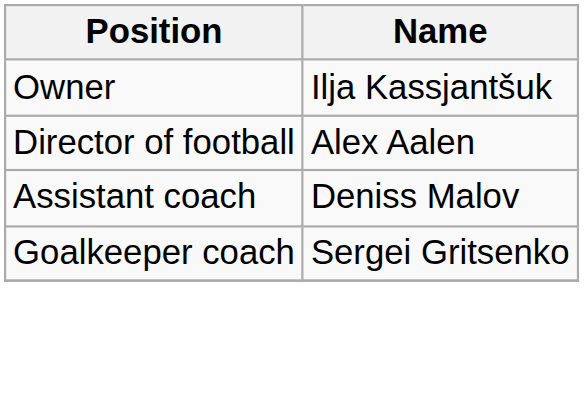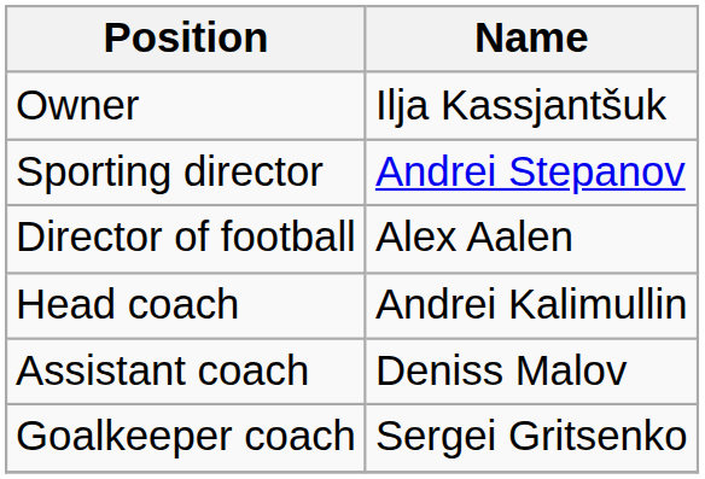+ row: Sporting director | Andrei Stepanov
+ row: Head coach | Andrei Kalimullin
